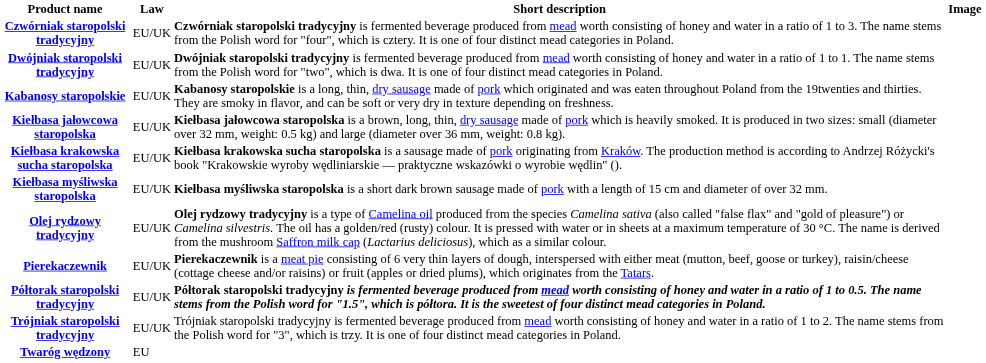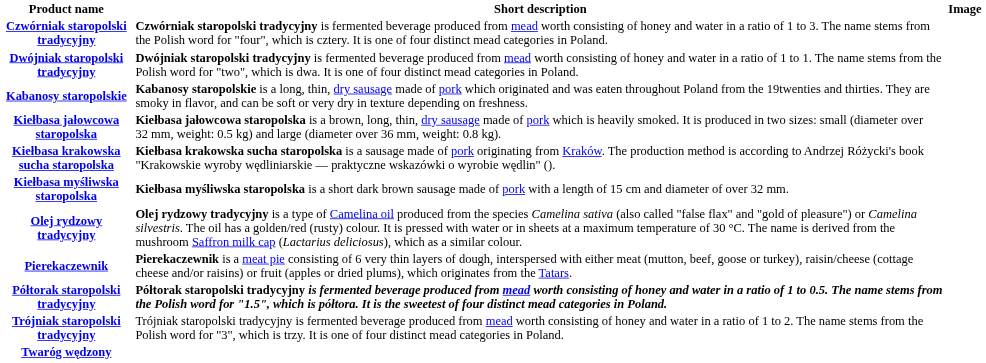- column: Law | EU/UK | EU/UK | EU/UK | EU/UK | EU/UK | EU/UK | EU/UK | EU/UK | EU/UK | EU/UK | EU
